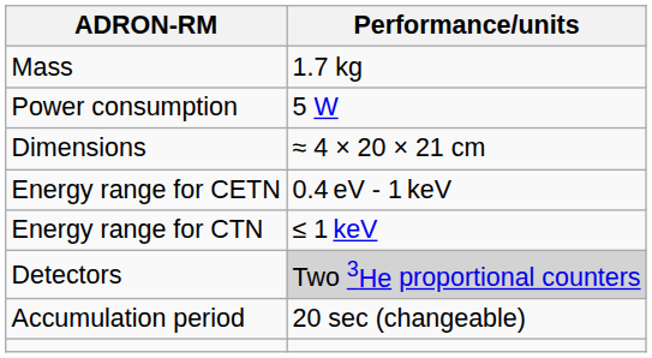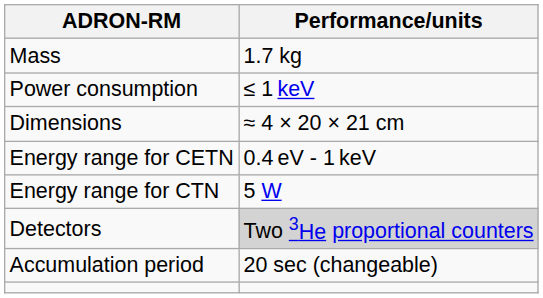Power consumption | Performance/units: 5 W -> ≤ 1 keV
Energy range for CTN | Performance/units: ≤ 1 keV -> 5 W
